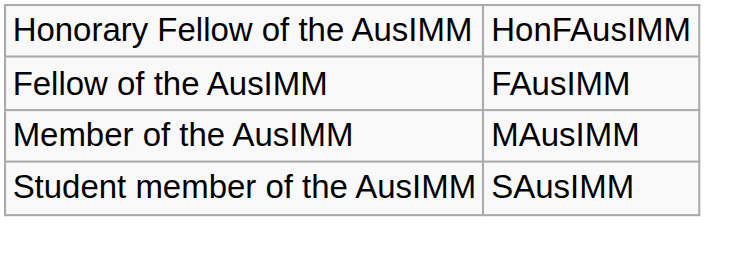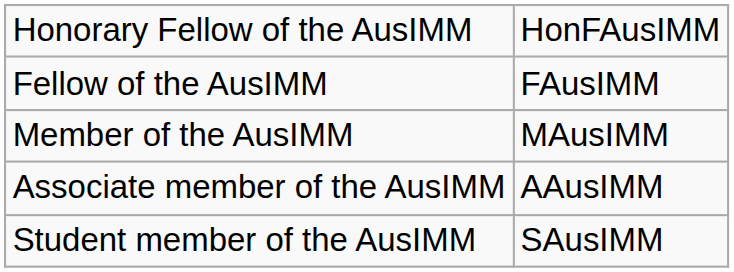+ row: Associate member of the AusIMM | AAusIMM
